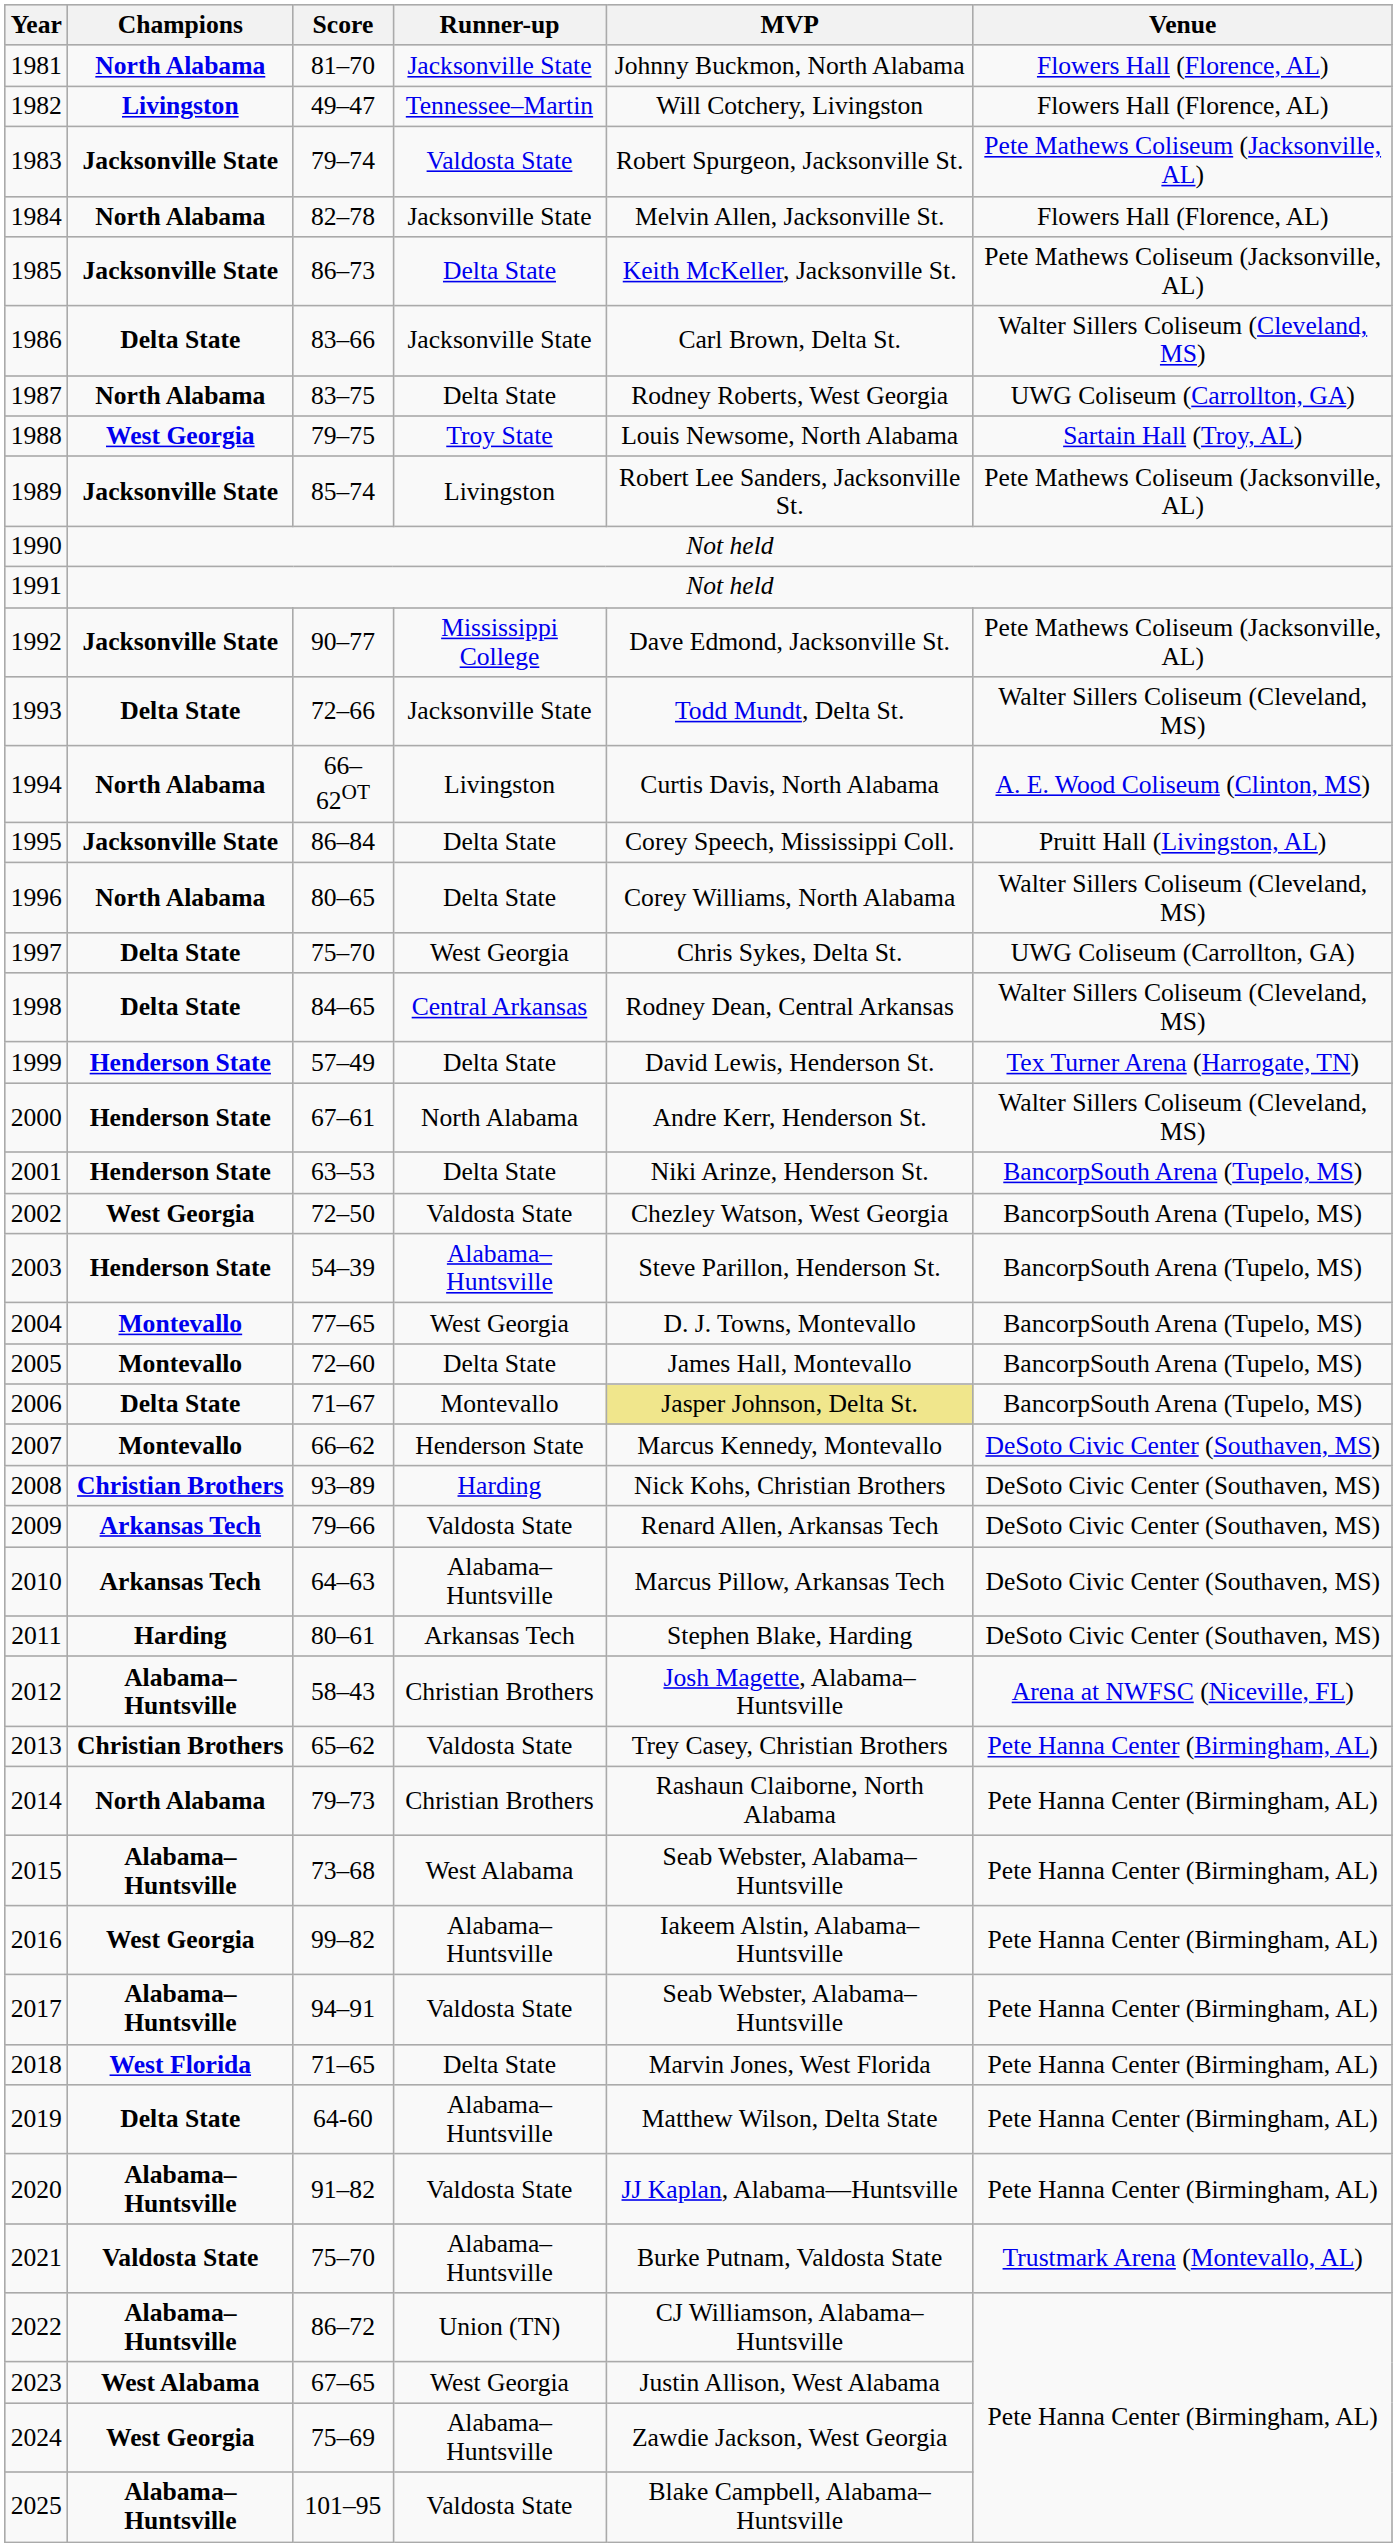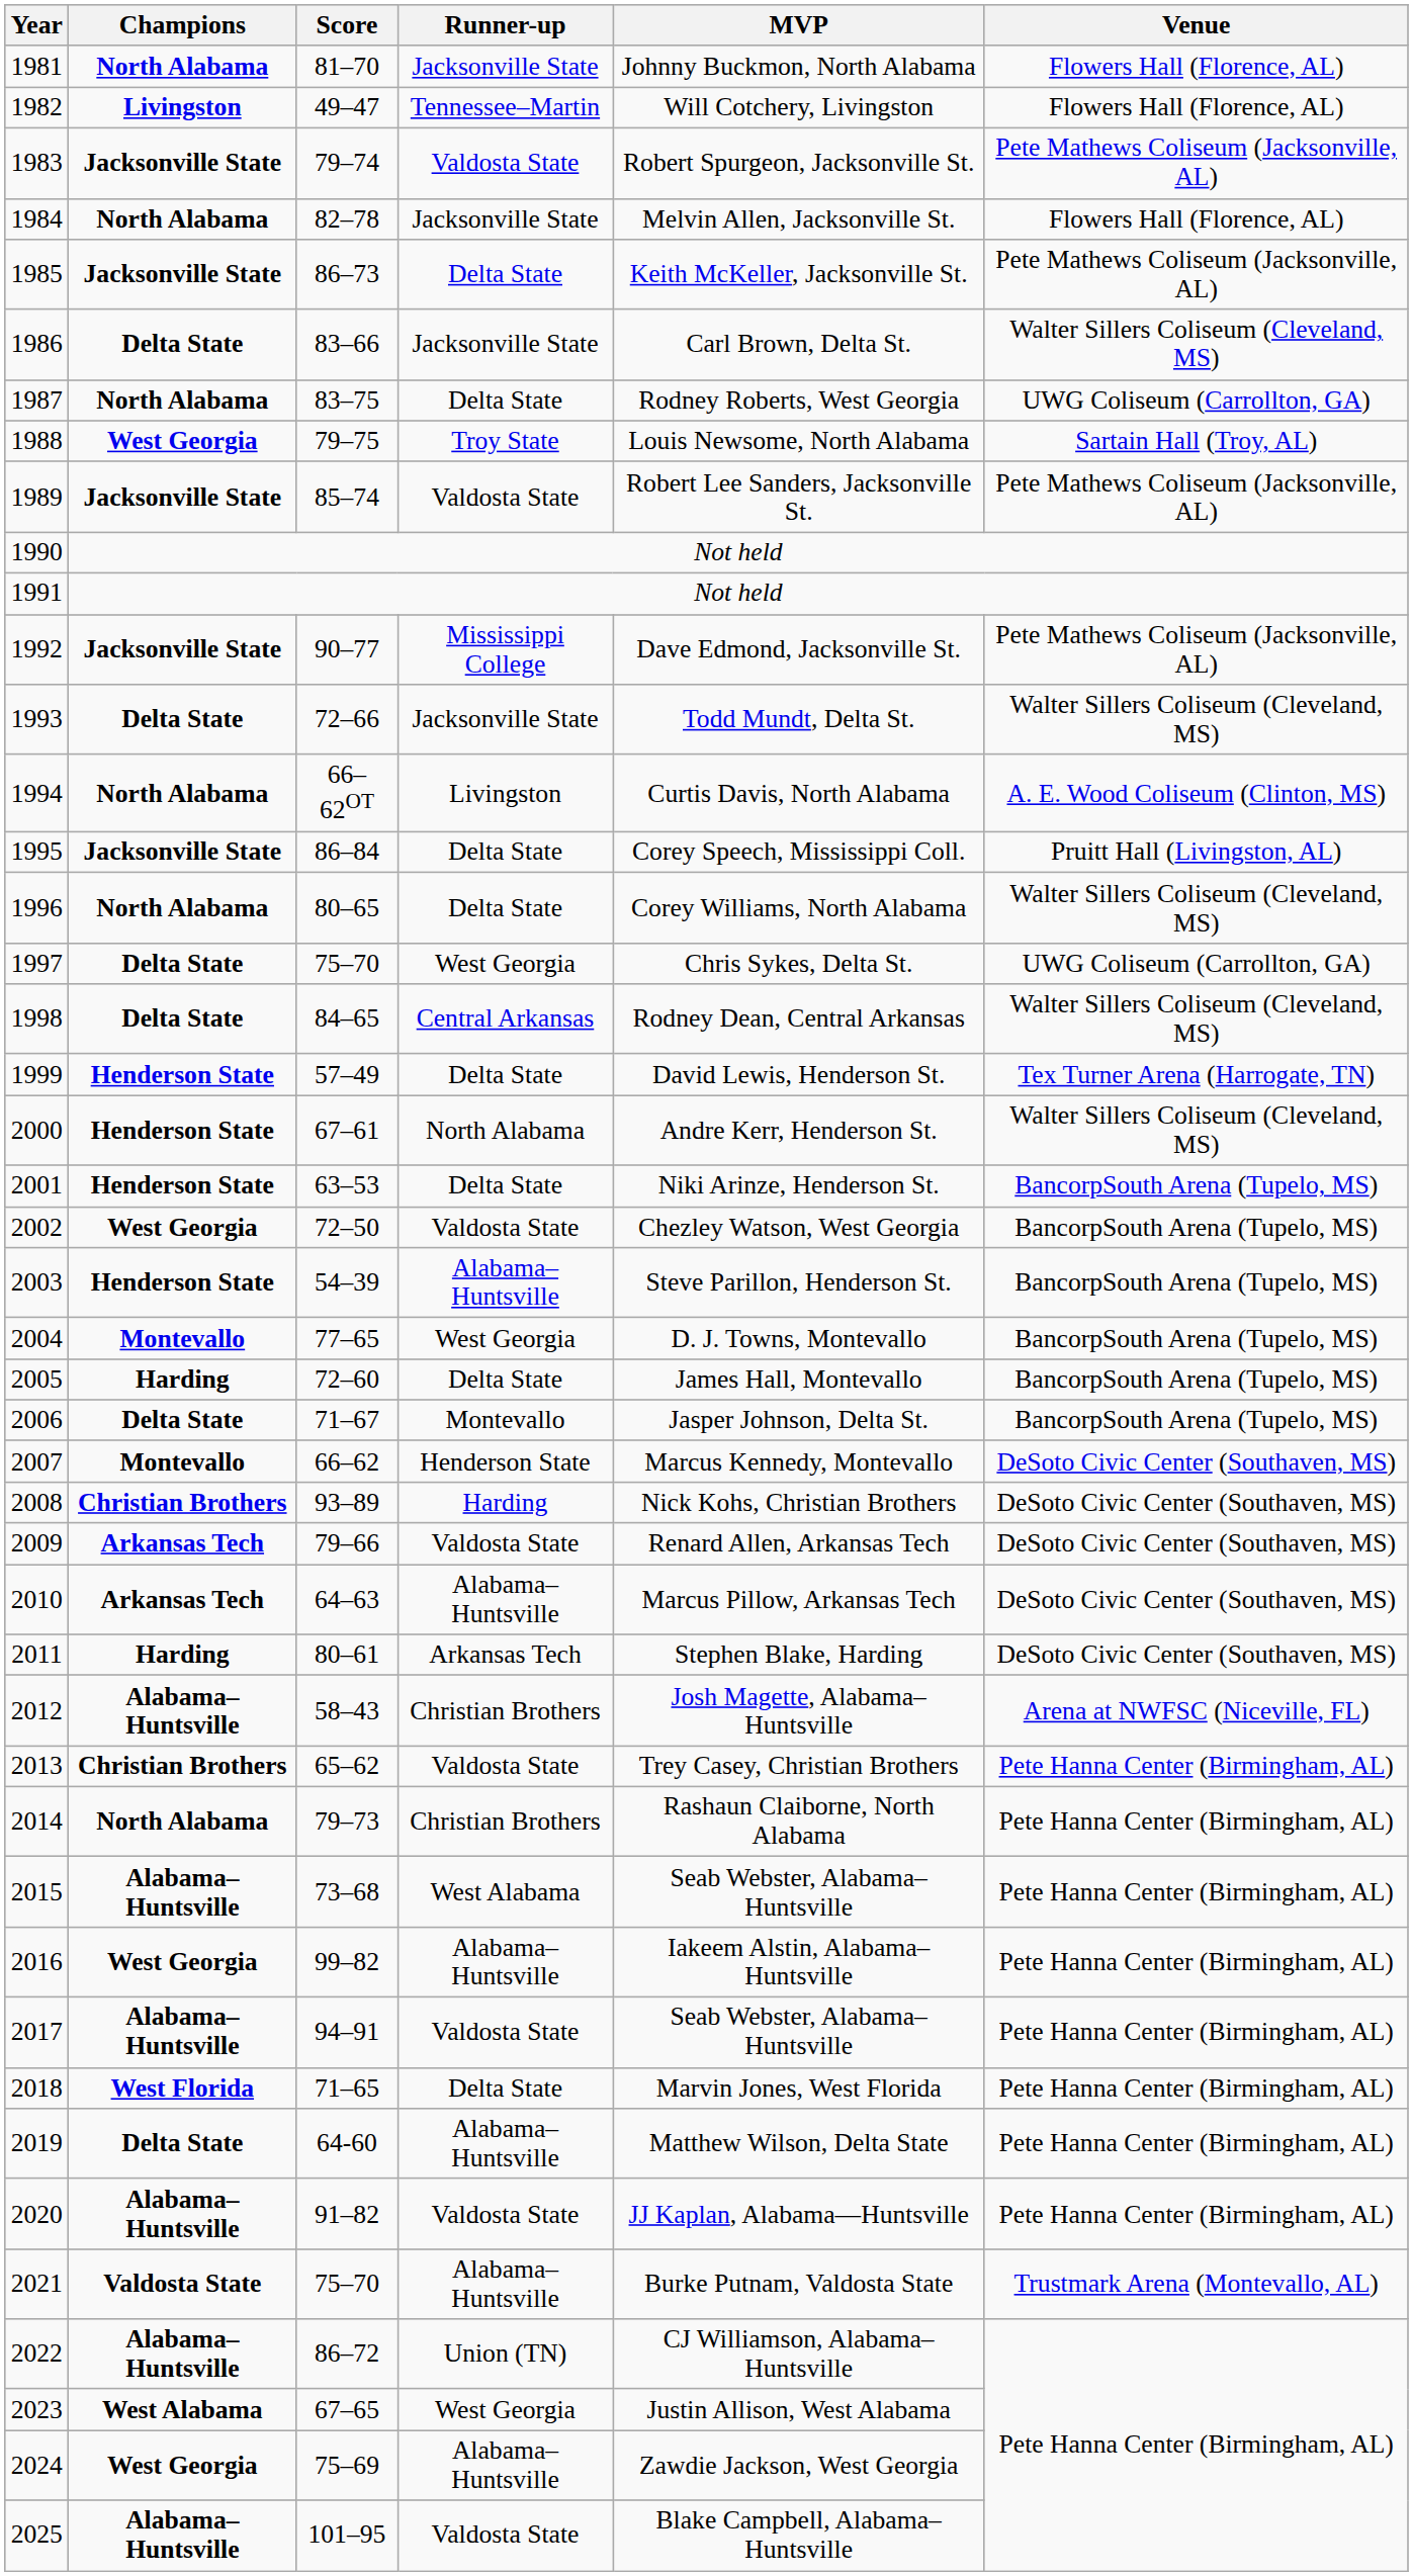1989 | Runner-up: Livingston -> Valdosta State
2005 | Champions: Montevallo -> Harding
2006 | MVP: khaki background -> no background
